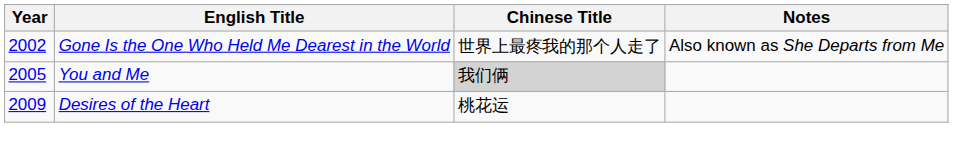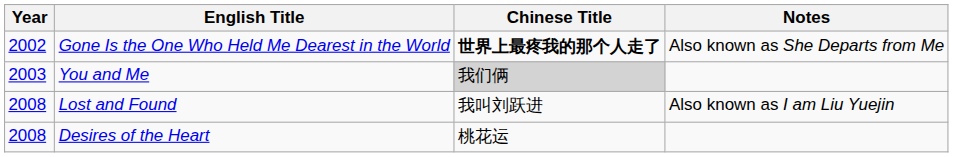Gone Is the One Who Held Me Dearest in the World | Chinese Title: normal -> bold
You and Me | Year: 2005 -> 2003
+ row: 2008 | Lost and Found | 我叫刘跃进 | Also known as I am Liu Yuejin
Desires of the Heart | Year: 2009 -> 2008
